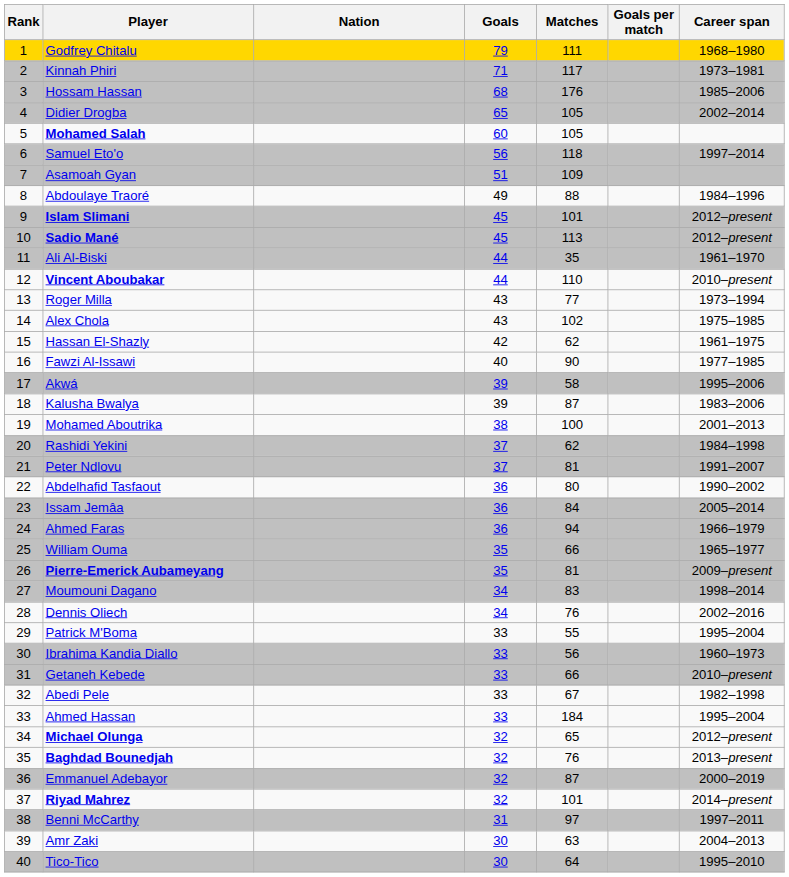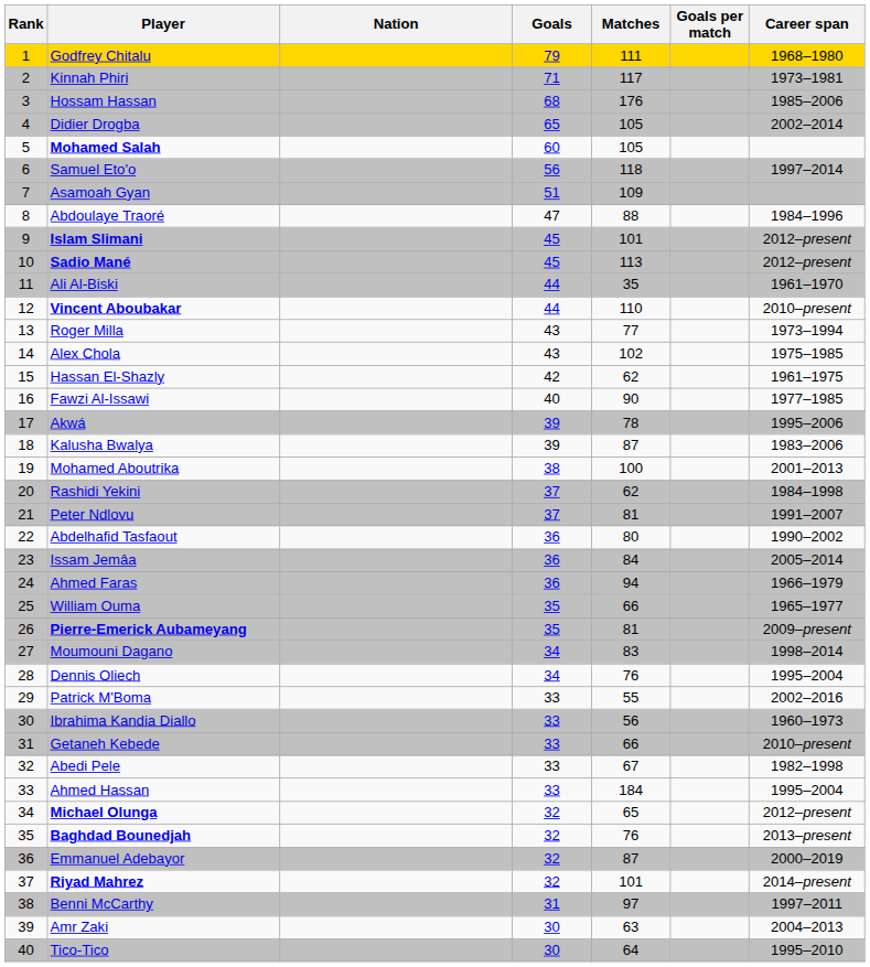Abdoulaye Traoré | Goals: 49 -> 47
Akwá | Matches: 58 -> 78
Dennis Oliech | Career span: 2002–2016 -> 1995–2004
Patrick M'Boma | Career span: 1995–2004 -> 2002–2016
